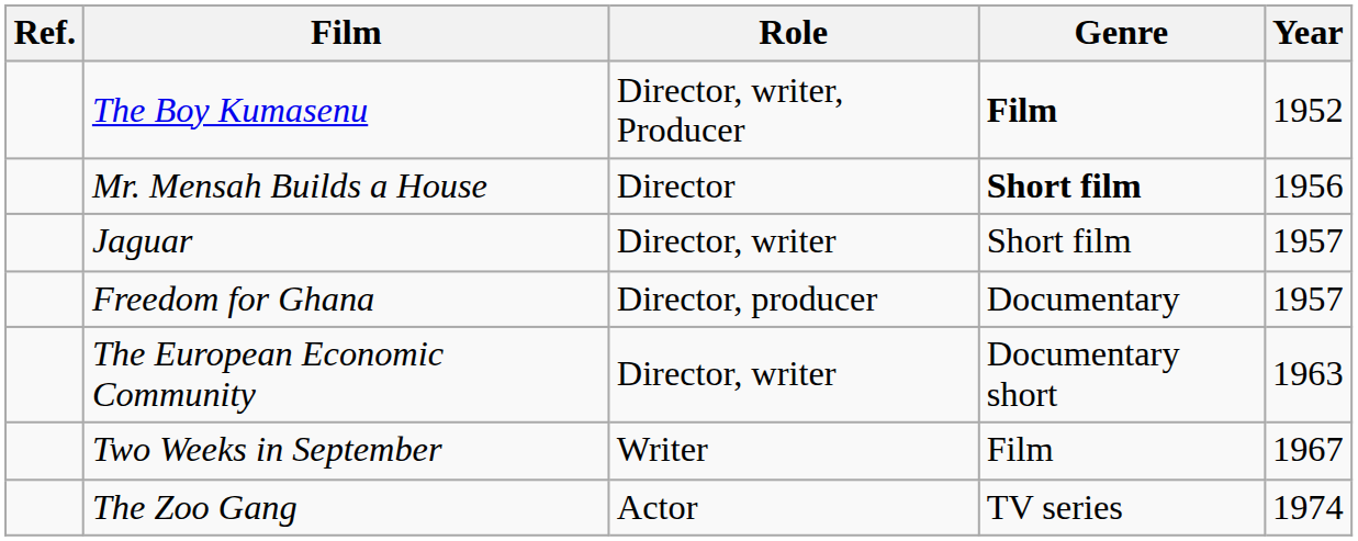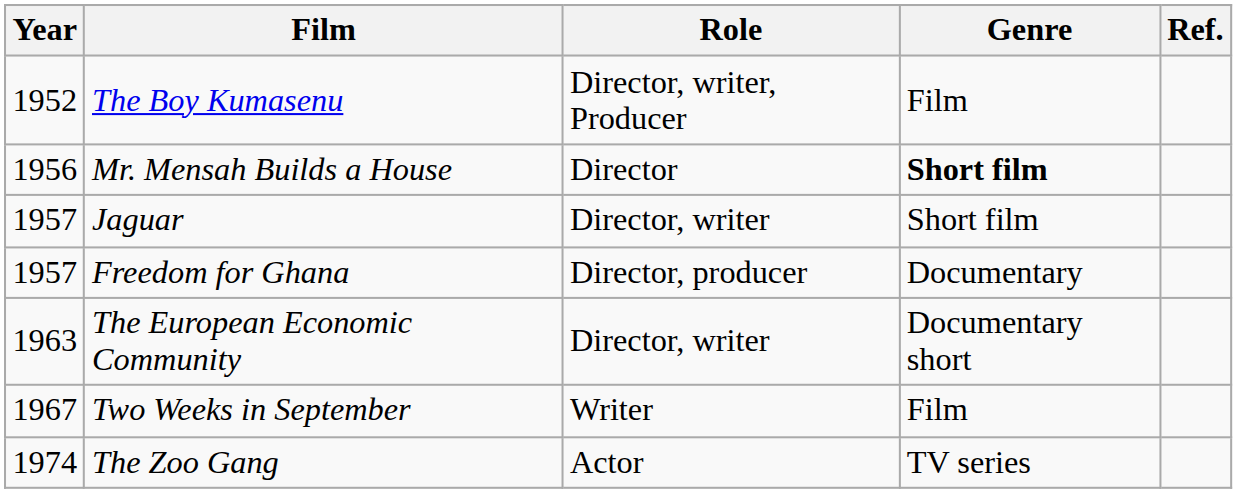columns swapped: Year <-> Ref.
The Boy Kumasenu | Genre: bold -> normal
